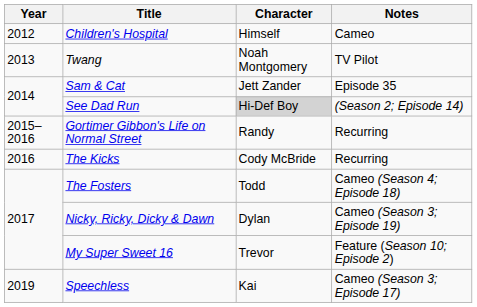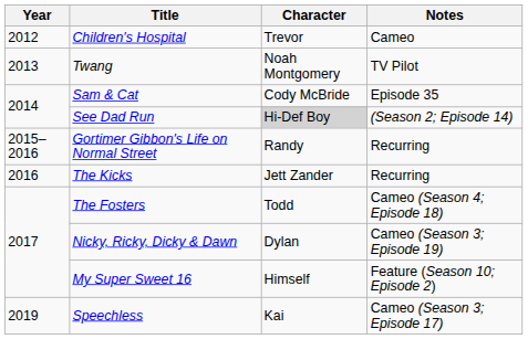Children's Hospital | Character: Himself -> Trevor
Sam & Cat | Character: Jett Zander -> Cody McBride
The Kicks | Character: Cody McBride -> Jett Zander
My Super Sweet 16 | Character: Trevor -> Himself
